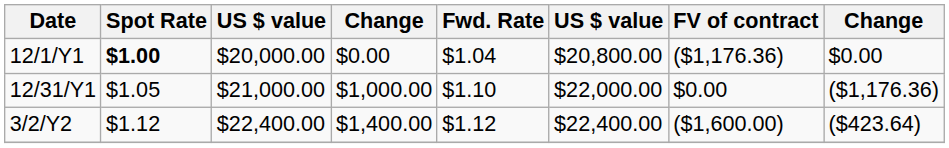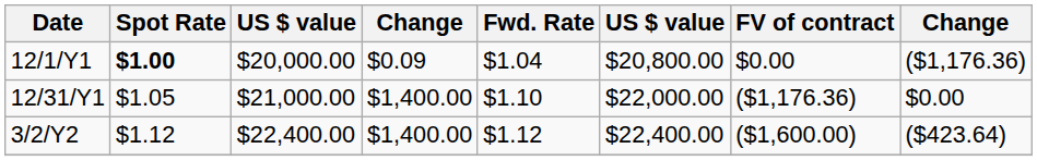12/1/Y1 | column 4: $0.00 -> $0.09
12/1/Y1 | FV of contract: ($1,176.36) -> $0.00
12/1/Y1 | column 8: $0.00 -> ($1,176.36)
12/31/Y1 | column 4: $1,000.00 -> $1,400.00
12/31/Y1 | FV of contract: $0.00 -> ($1,176.36)
12/31/Y1 | column 8: ($1,176.36) -> $0.00
